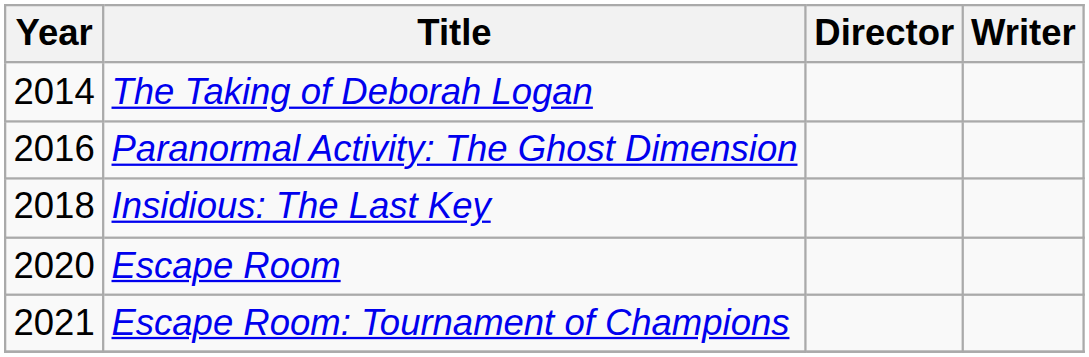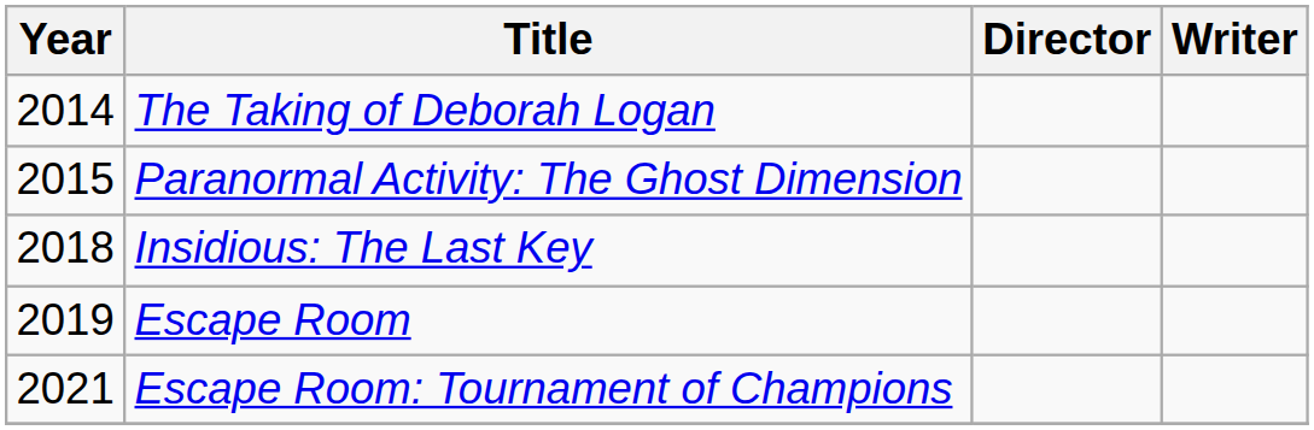Paranormal Activity: The Ghost Dimension | Year: 2016 -> 2015
Escape Room | Year: 2020 -> 2019
